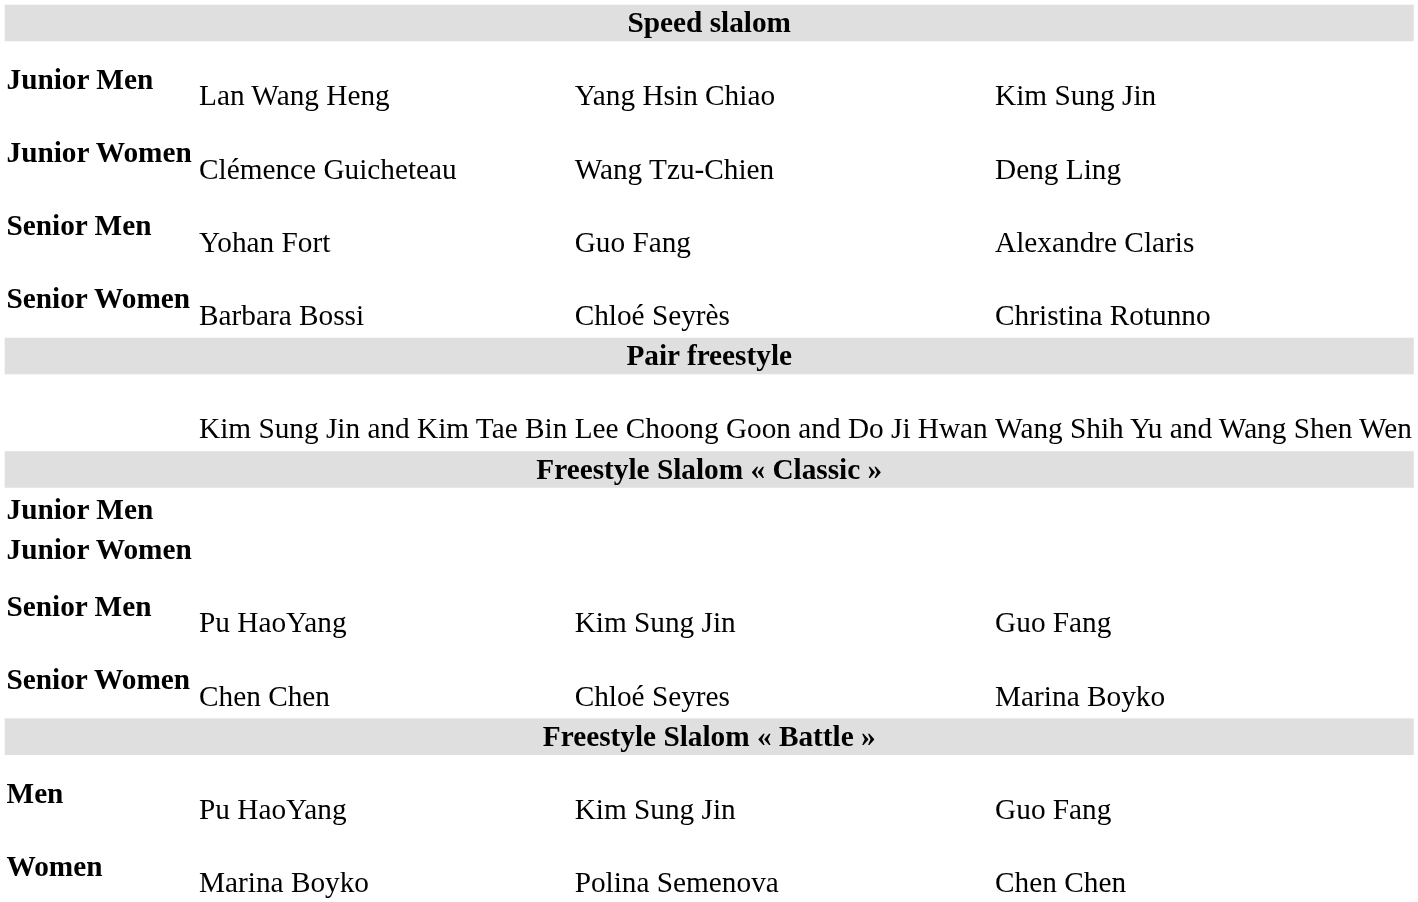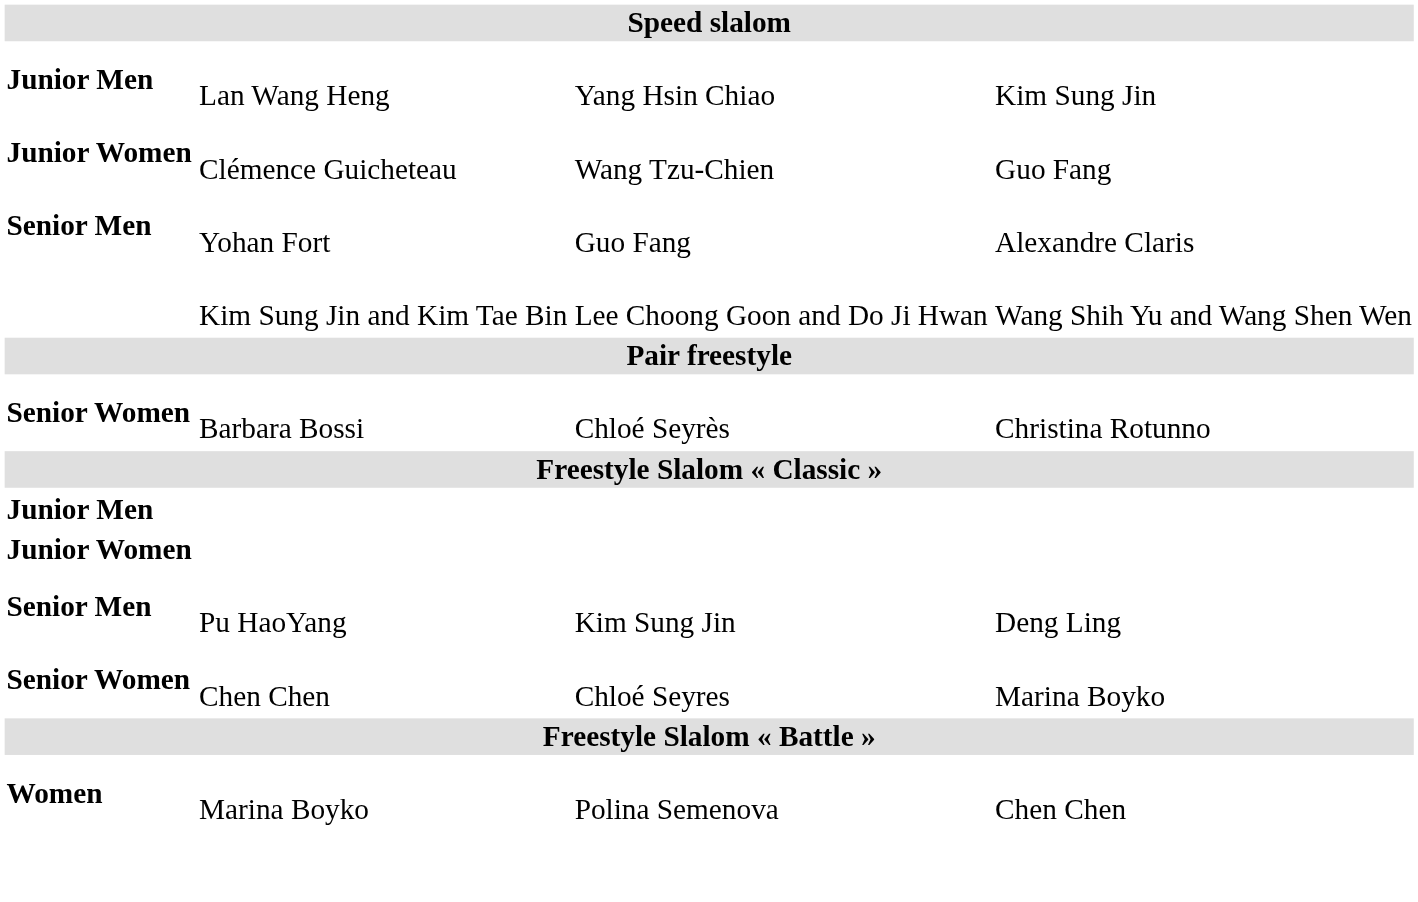Clémence Guicheteau | column 4: Deng Ling -> Guo Fang
rows swapped: Barbara Bossi <-> Kim Sung Jin and Kim Tae Bin
Senior Men / Pu HaoYang | column 4: Guo Fang -> Deng Ling
- row: Men | Pu HaoYang | Kim Sung Jin | Guo Fang
